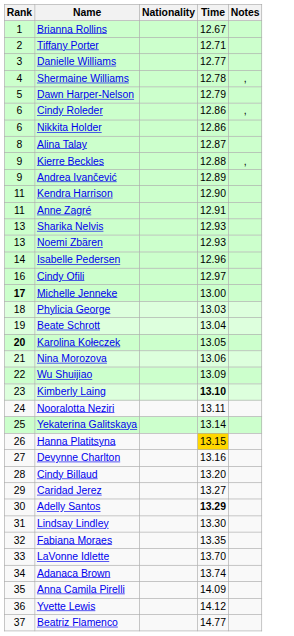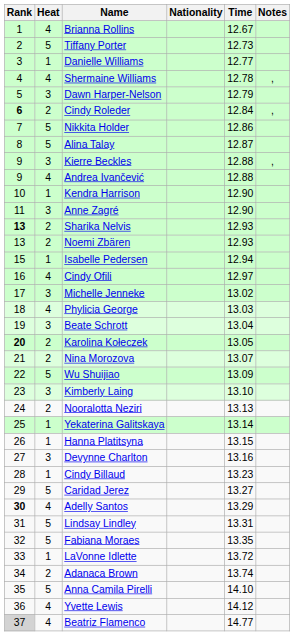+ column: Heat | 4 | 5 | 1 | 4 | 3 | 2 | 5 | 5 | 3 | 4 | 1 | 3 | 2 | 2 | 1 | 4 | 3 | 4 | 3 | 2 | 2 | 5 | 3 | 2 | 1 | 1 | 3 | 1 | 5 | 4 | 5 | 5 | 1 | 2 | 5 | 4 | 4
Tiffany Porter | Time: 12.71 -> 12.73
Cindy Roleder | Rank: normal -> bold
Cindy Roleder | Time: 12.86 -> 12.84
Nikkita Holder | Rank: 6 -> 7
Andrea Ivančević | Time: 12.89 -> 12.88
Kendra Harrison | Rank: 11 -> 10
Anne Zagré | Time: 12.91 -> 12.90
Sharika Nelvis | Rank: normal -> bold
Isabelle Pedersen | Rank: 14 -> 15
Isabelle Pedersen | Time: 12.96 -> 12.94
Michelle Jenneke | Rank: bold -> normal
Michelle Jenneke | Time: 13.00 -> 13.02
Nina Morozova | Time: 13.06 -> 13.07
Kimberly Laing | Time: bold -> normal
Nooralotta Neziri | Time: 13.11 -> 13.13
Hanna Platitsyna | Time: gold background -> no background
Cindy Billaud | Time: 13.20 -> 13.23
Adelly Santos | Rank: normal -> bold
Adelly Santos | Time: bold -> normal
Lindsay Lindley | Time: 13.30 -> 13.31
LaVonne Idlette | Time: 13.70 -> 13.72
Anna Camila Pirelli | Time: 14.09 -> 14.10
Beatriz Flamenco | Rank: no background -> lightgrey background
